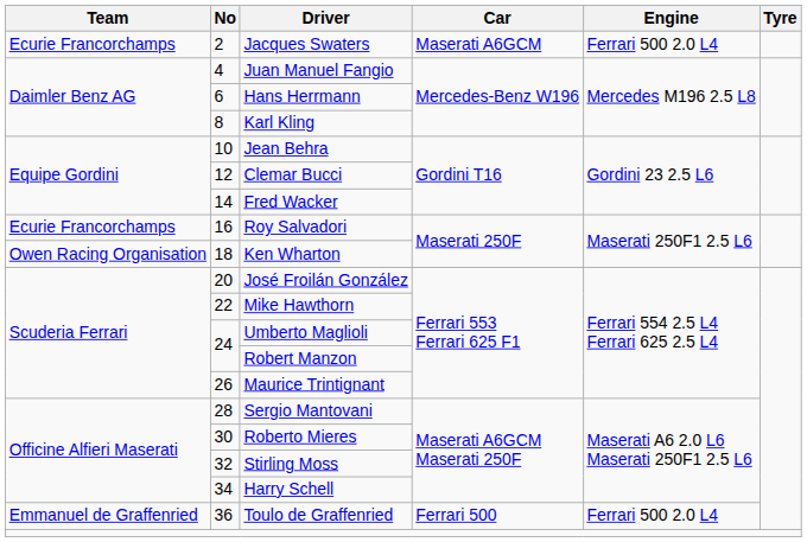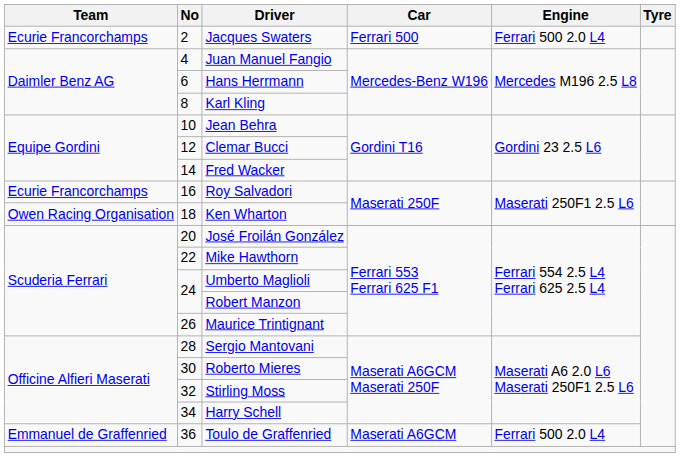Jacques Swaters | Car: Maserati A6GCM -> Ferrari 500
Toulo de Graffenried | Car: Ferrari 500 -> Maserati A6GCM
